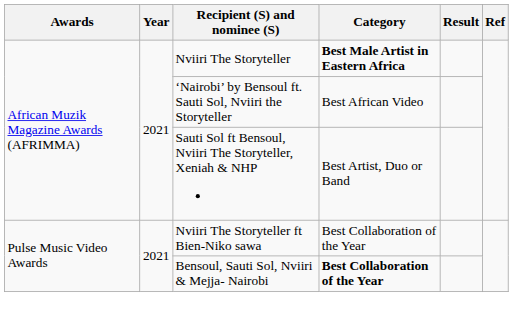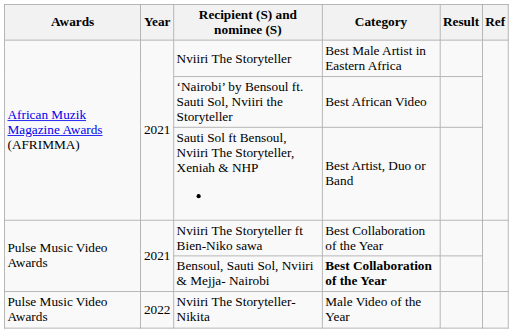Nviiri The Storyteller | Category: bold -> normal
+ row: Pulse Music Video Awards | 2022 | Nviiri The Storyteller-Nikita | Male Video of the Year
